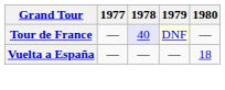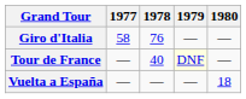+ row: Giro d'Italia | 58 | 76 | — | —
Tour de France | 1978: lavender background -> no background
